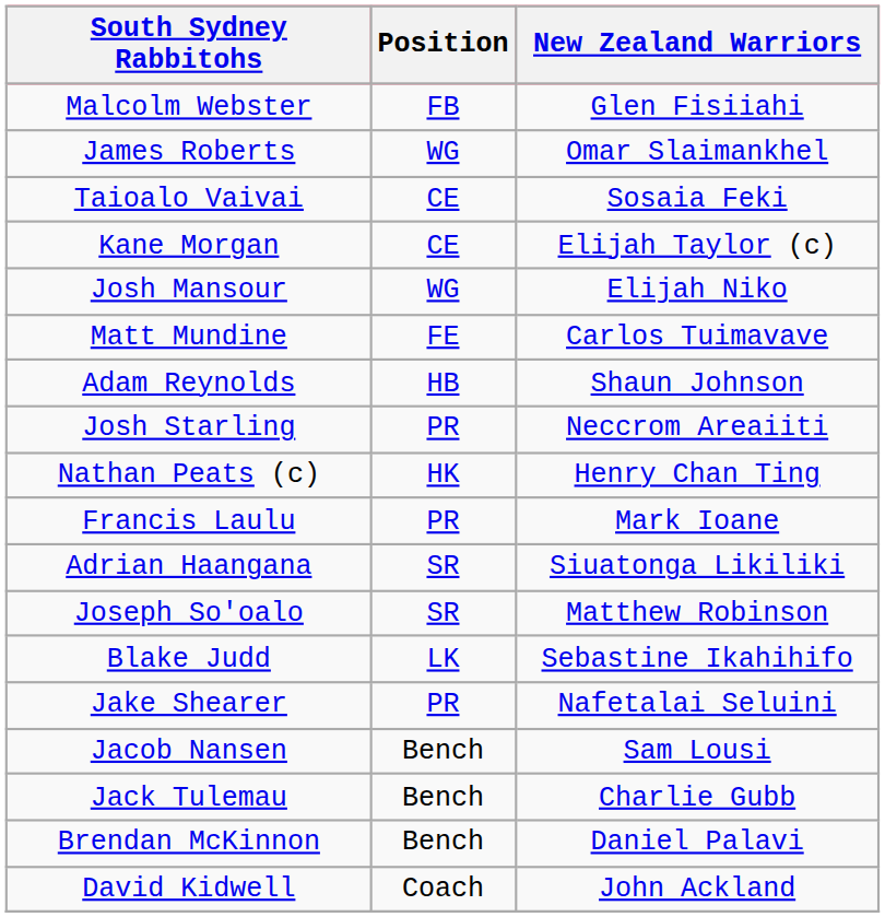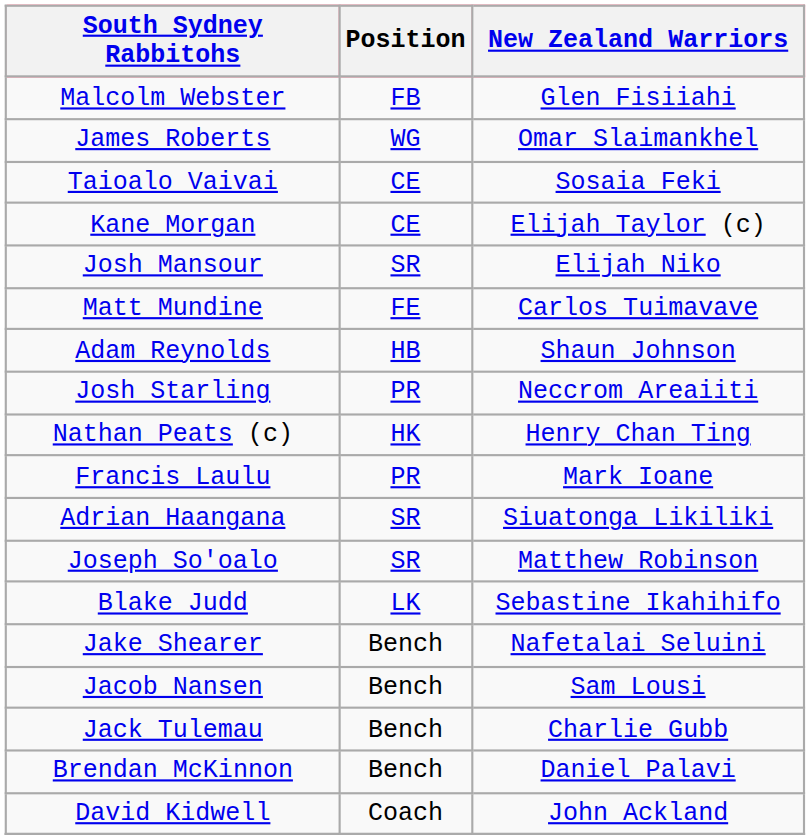Josh Mansour | Position: WG -> SR
Jake Shearer | Position: PR -> Bench
